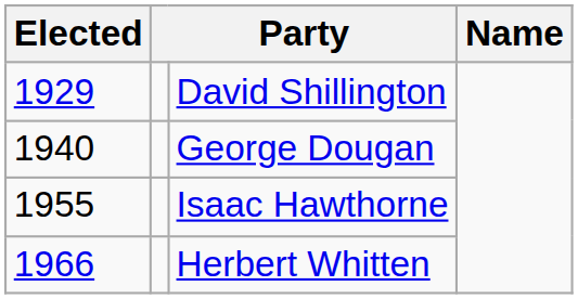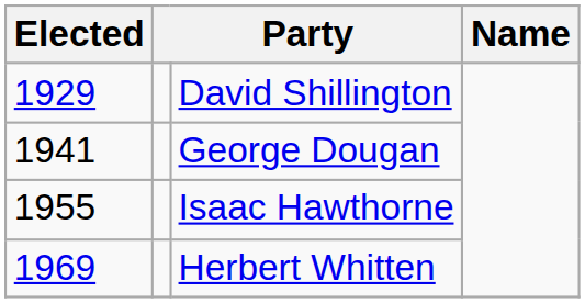George Dougan | Elected: 1940 -> 1941
Herbert Whitten | Elected: 1966 -> 1969
